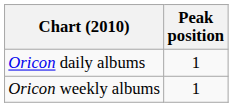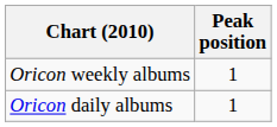rows swapped: Oricon daily albums <-> Oricon weekly albums
